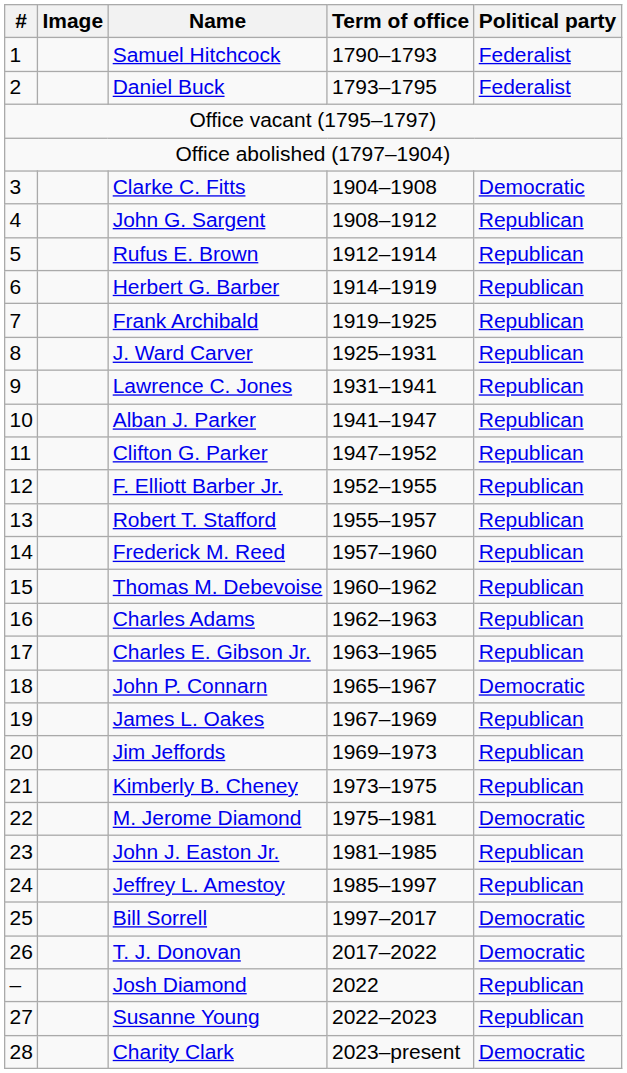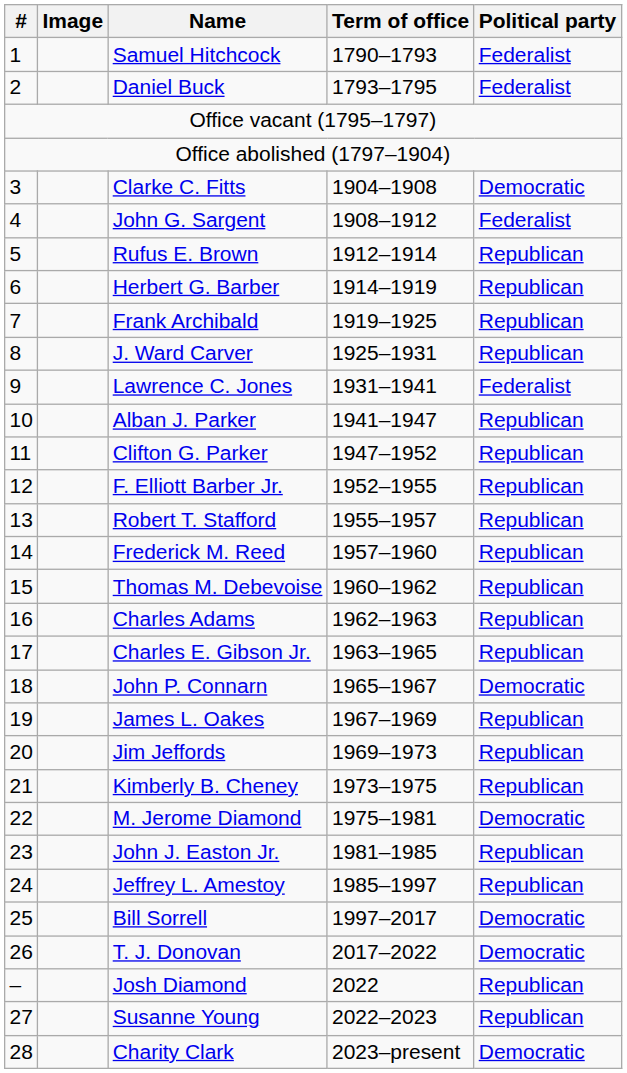John G. Sargent | Political party: Republican -> Federalist
Lawrence C. Jones | Political party: Republican -> Federalist
